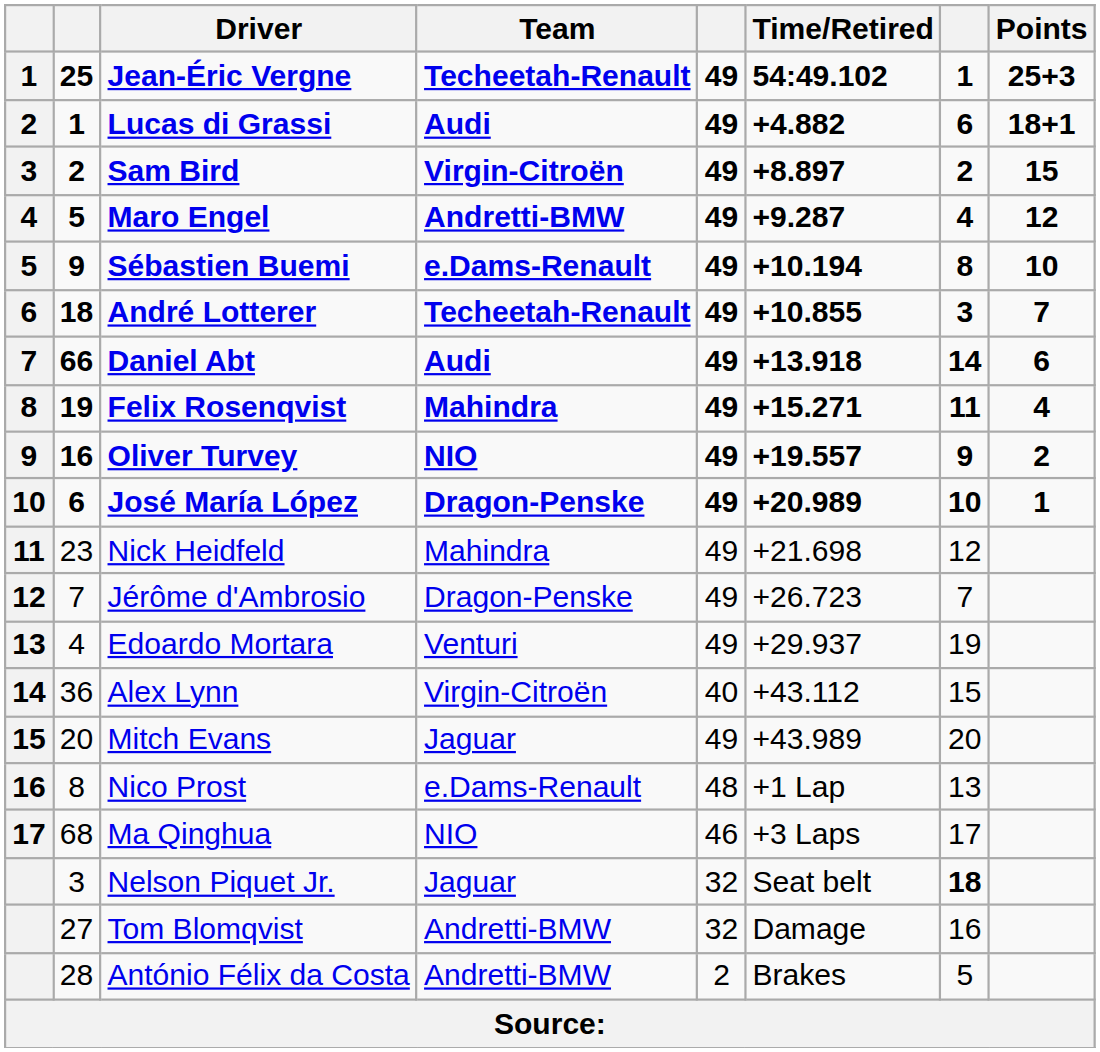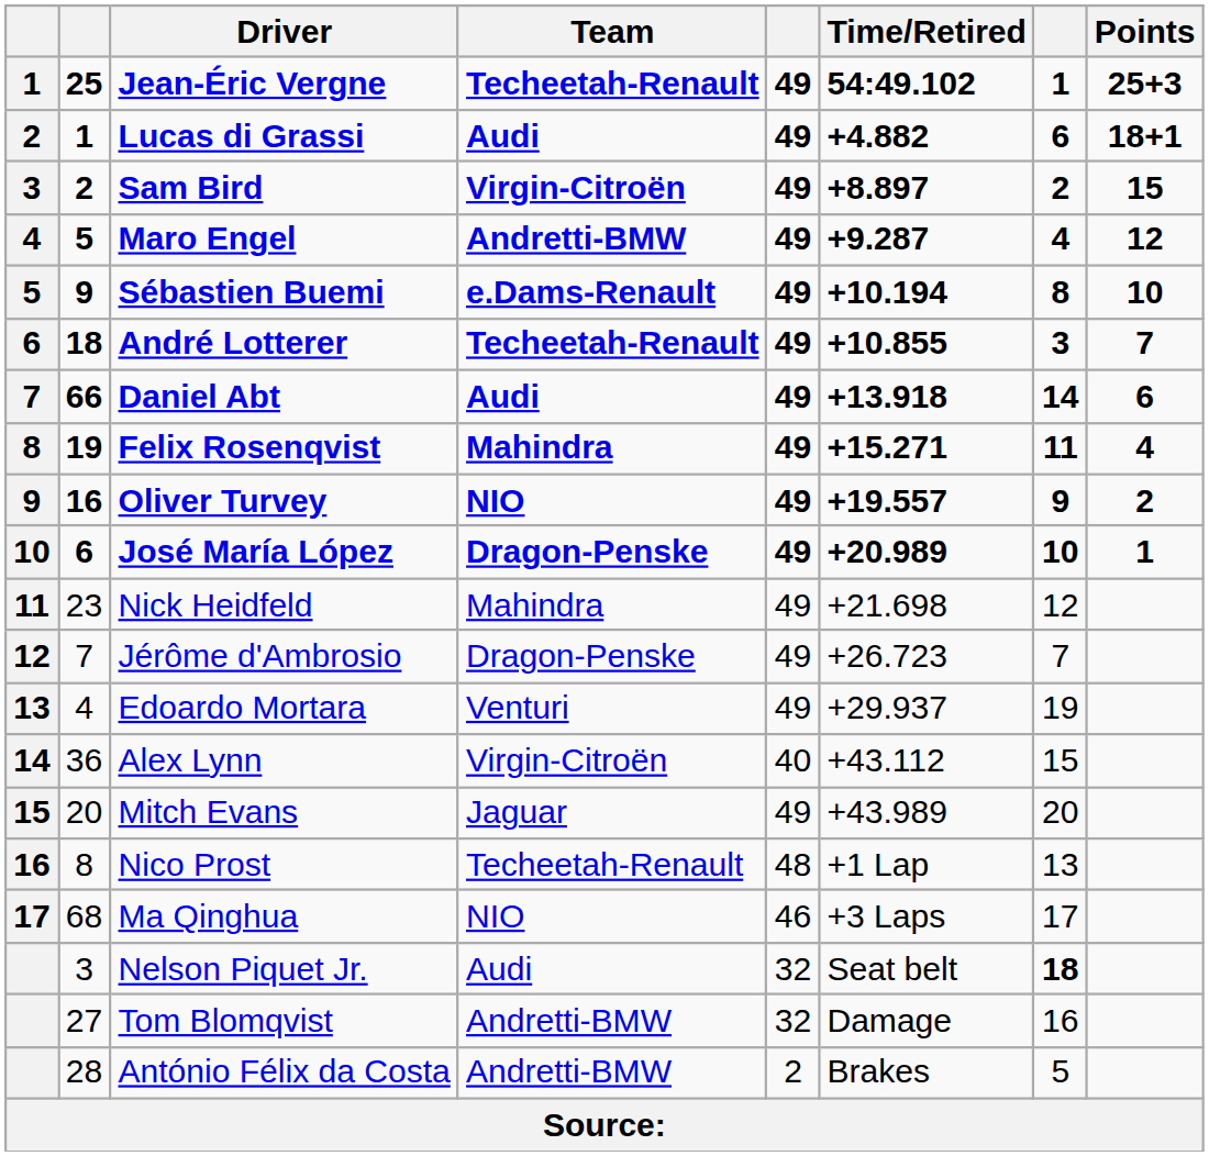Nico Prost | Team: e.Dams-Renault -> Techeetah-Renault
Nelson Piquet Jr. | Team: Jaguar -> Audi
